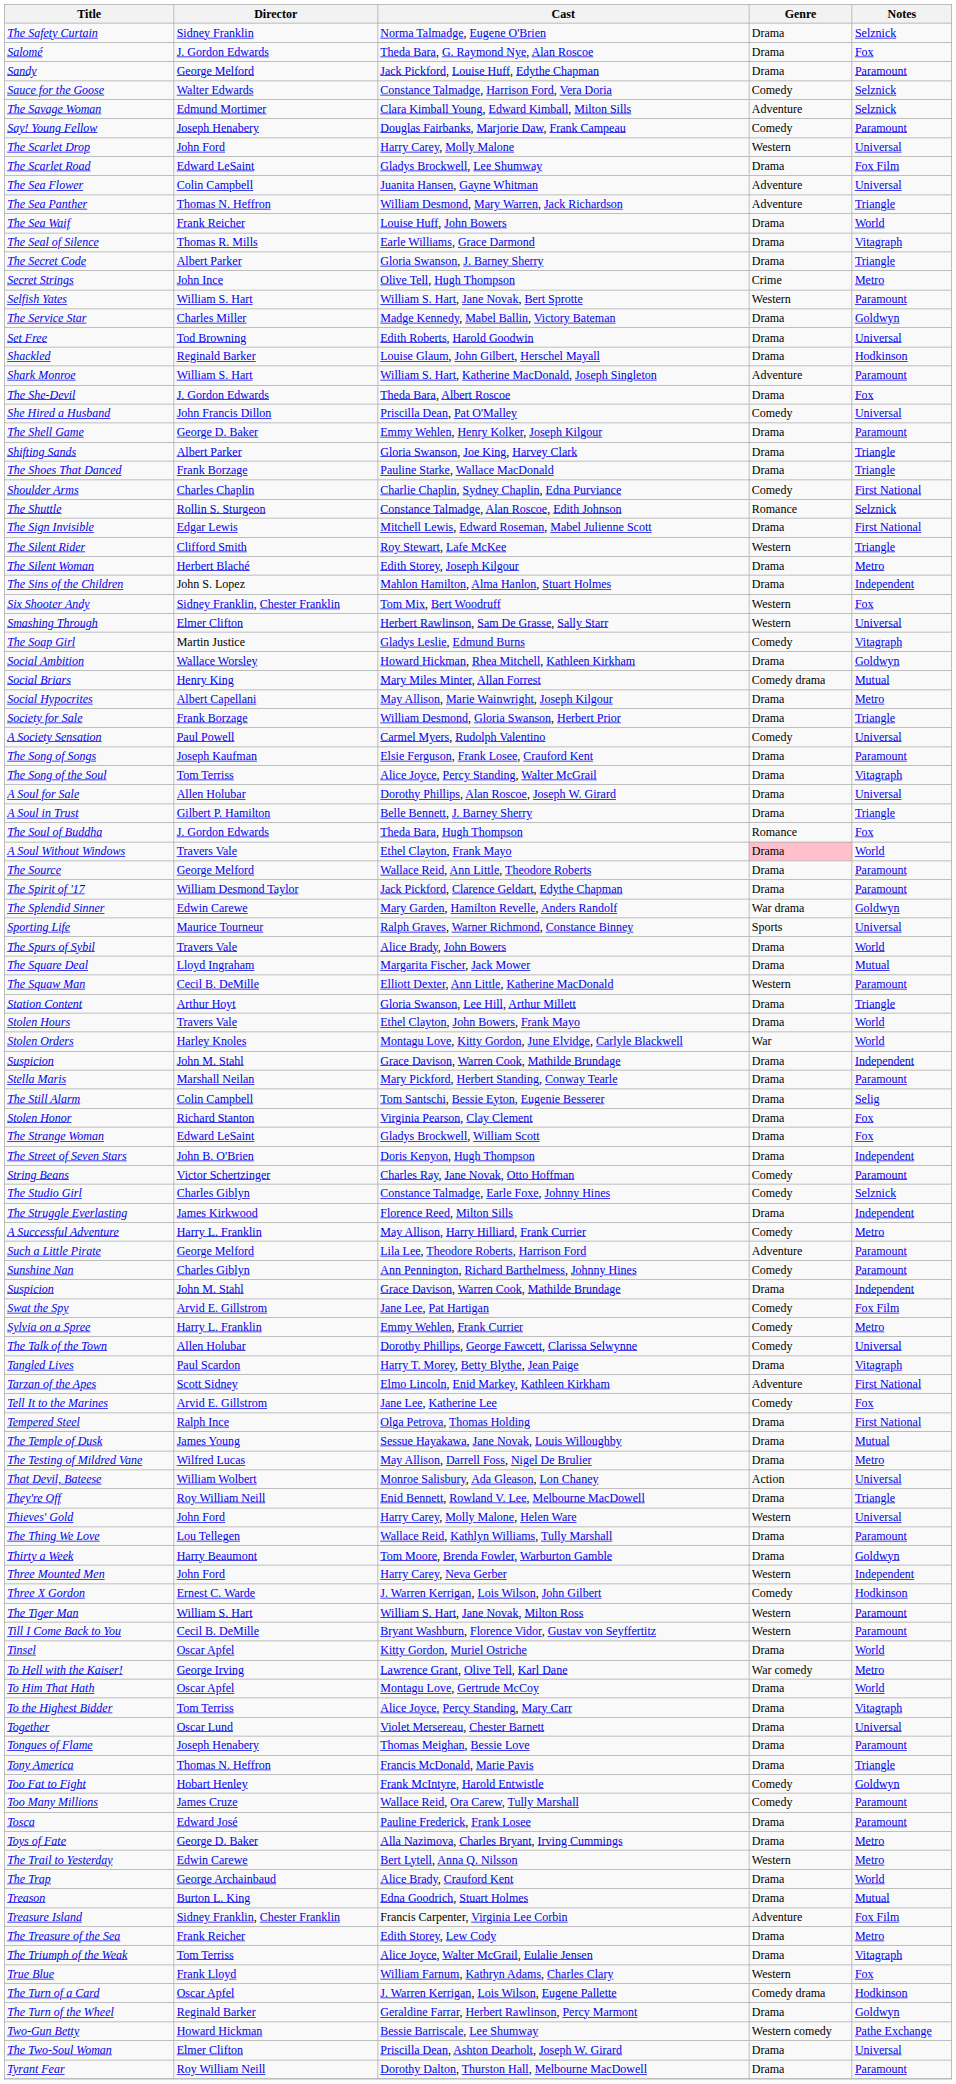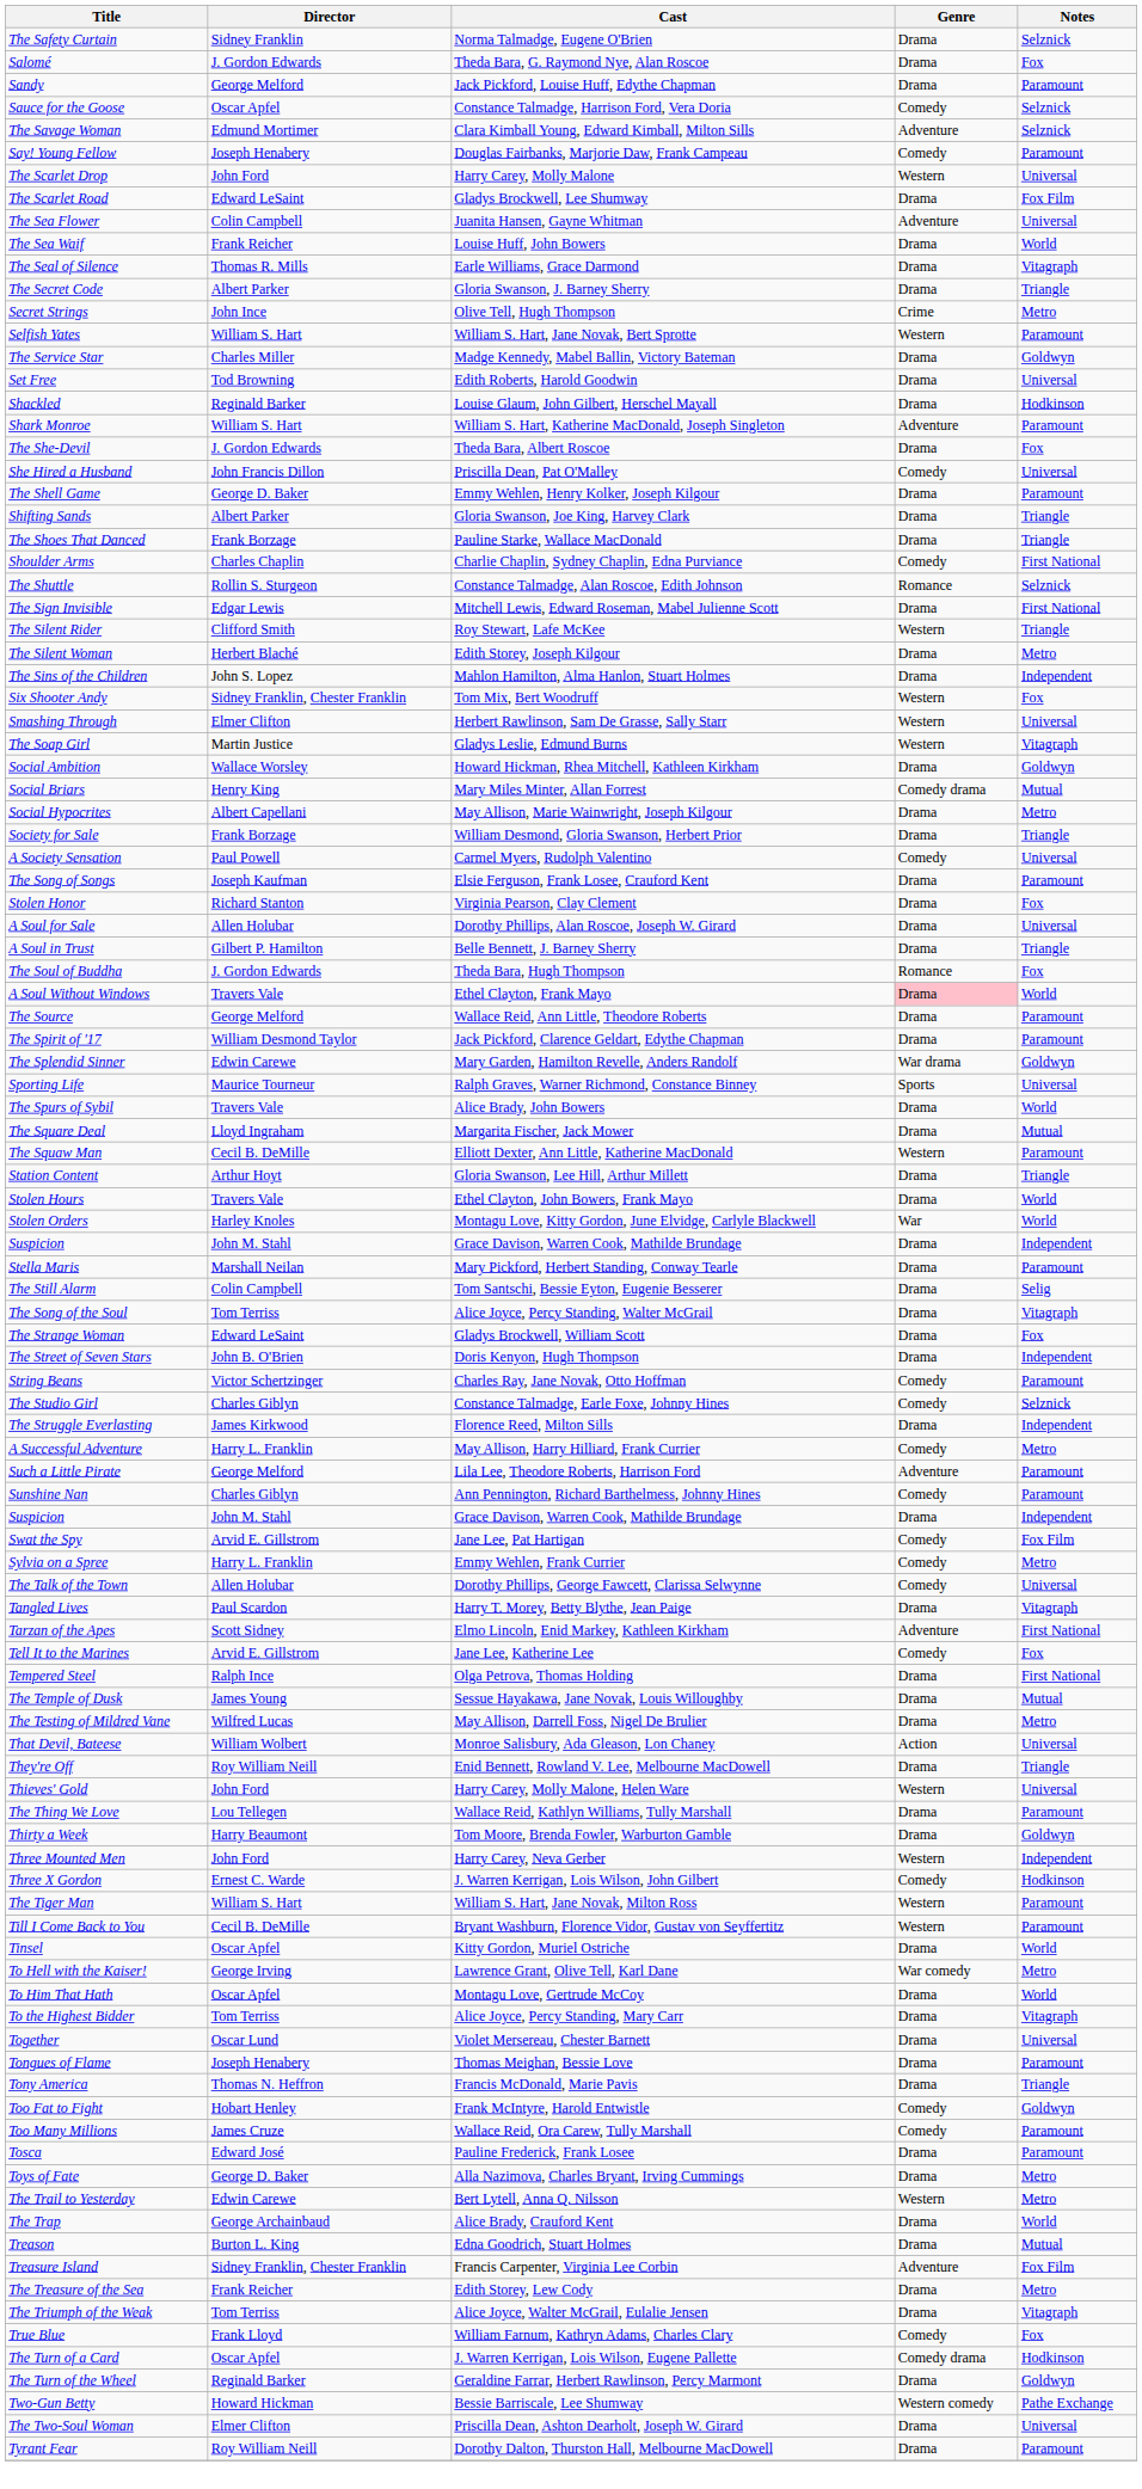Sauce for the Goose | Director: Walter Edwards -> Oscar Apfel
- row: The Sea Panther | Thomas N. Heffron | William Desmond, Mary Warren, Jack Richardson | Adventure | Triangle
The Soap Girl | Genre: Comedy -> Western
rows swapped: The Song of the Soul <-> Stolen Honor
True Blue | Genre: Western -> Comedy
